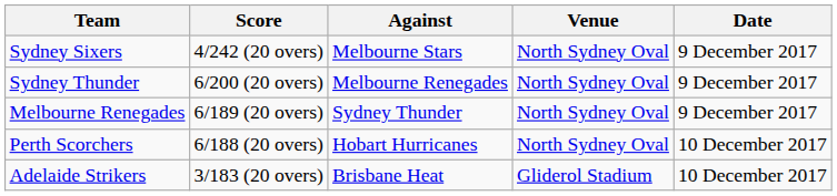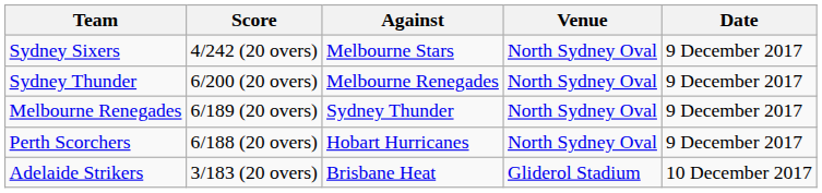Perth Scorchers | Date: 10 December 2017 -> 9 December 2017
